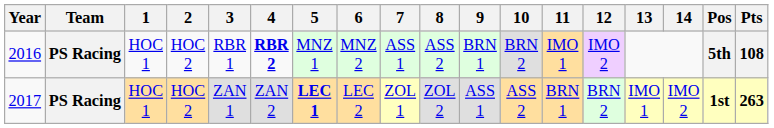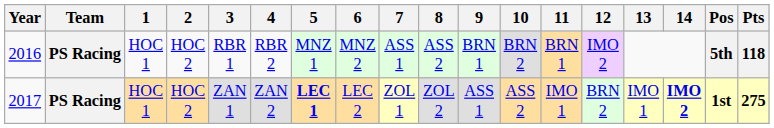2016 | 4: bold -> normal
2016 | 11: IMO 1 -> BRN 1
2016 | Pts: 108 -> 118
2017 | 11: BRN 1 -> IMO 1
2017 | 14: normal -> bold
2017 | Pts: 263 -> 275
